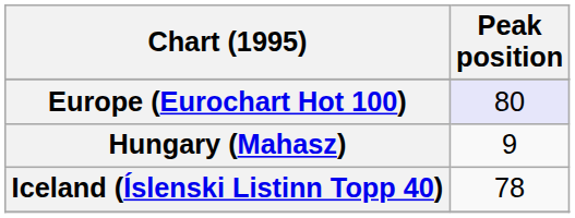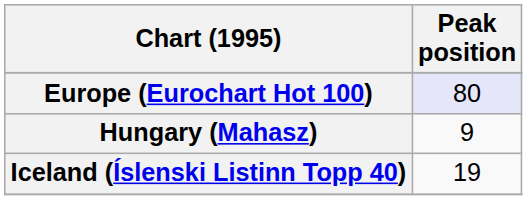Iceland (Íslenski Listinn Topp 40) | Peak position: 78 -> 19
